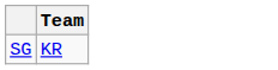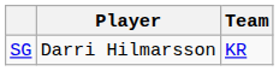+ column: Player | Darri Hilmarsson
